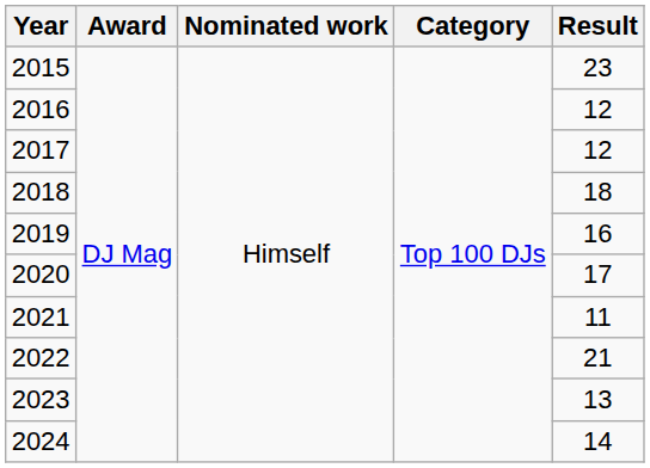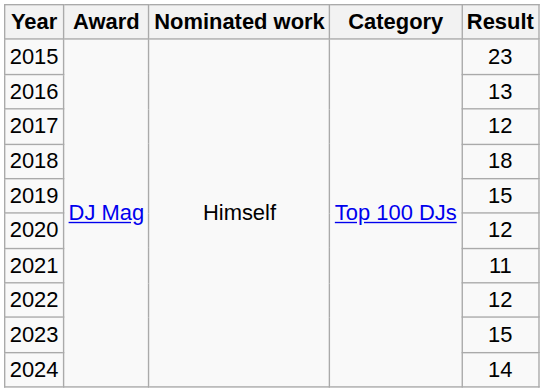2016 | Result: 12 -> 13
2019 | Result: 16 -> 15
2020 | Result: 17 -> 12
2022 | Result: 21 -> 12
2023 | Result: 13 -> 15
